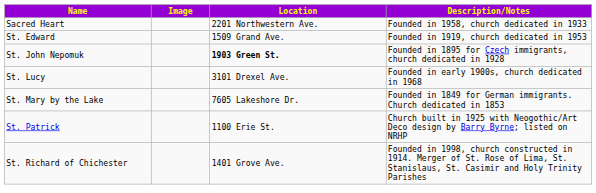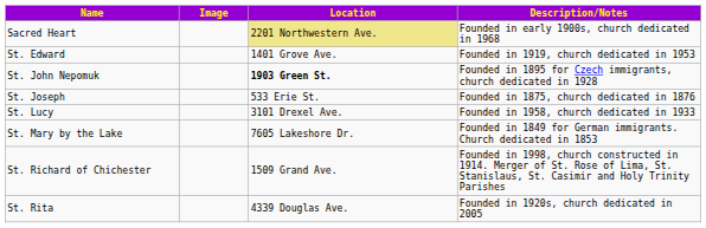Sacred Heart | Location: no background -> khaki background
Sacred Heart | Description/Notes: Founded in 1958, church dedicated in 1933 -> Founded in early 1900s, church dedicated in 1968
St. Edward | Location: 1509 Grand Ave. -> 1401 Grove Ave.
+ row: St. Joseph | 533 Erie St. | Founded in 1875, church dedicated in 1876
St. Lucy | Description/Notes: Founded in early 1900s, church dedicated in 1968 -> Founded in 1958, church dedicated in 1933
- row: St. Patrick | 1100 Erie St. | Church built in 1925 with Neogothic/Art Deco design by Barry Byrne; listed on NRHP
St. Richard of Chichester | Location: 1401 Grove Ave. -> 1509 Grand Ave.
+ row: St. Rita | 4339 Douglas Ave. | Founded in 1920s, church dedicated in 2005
